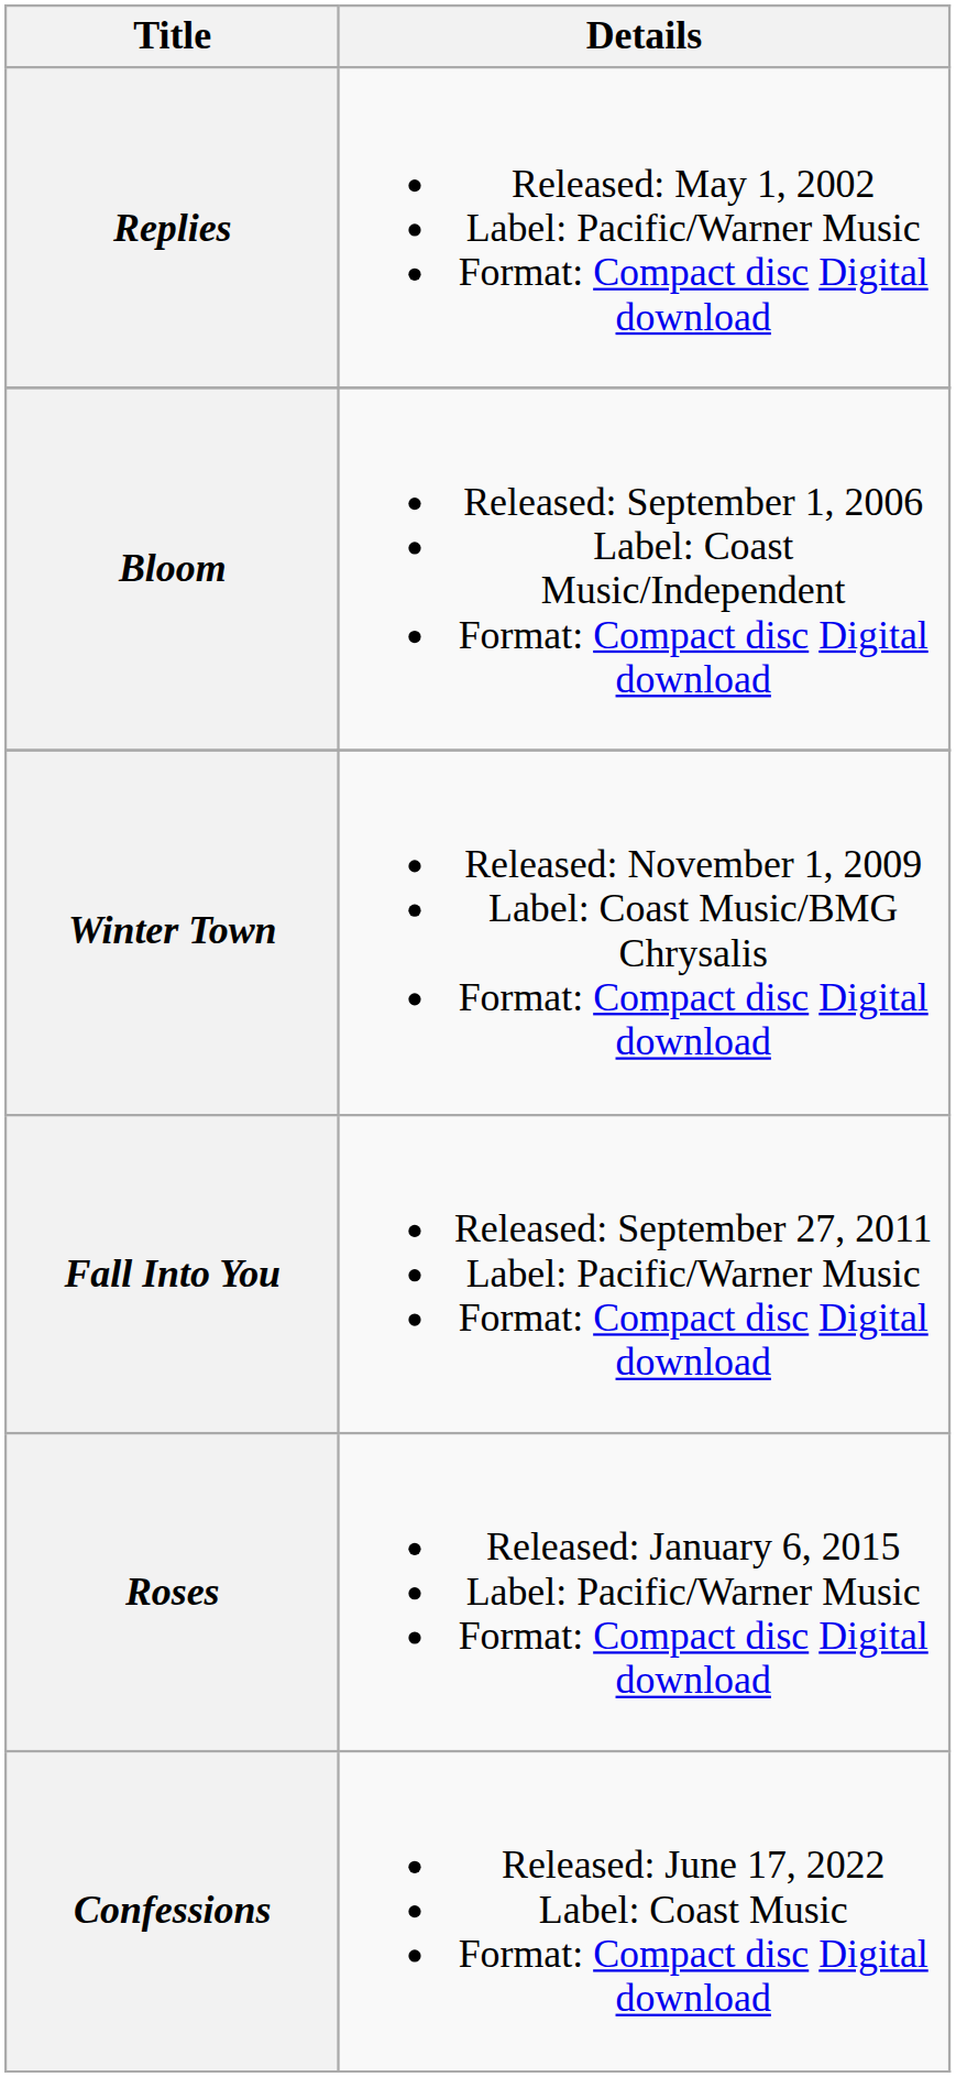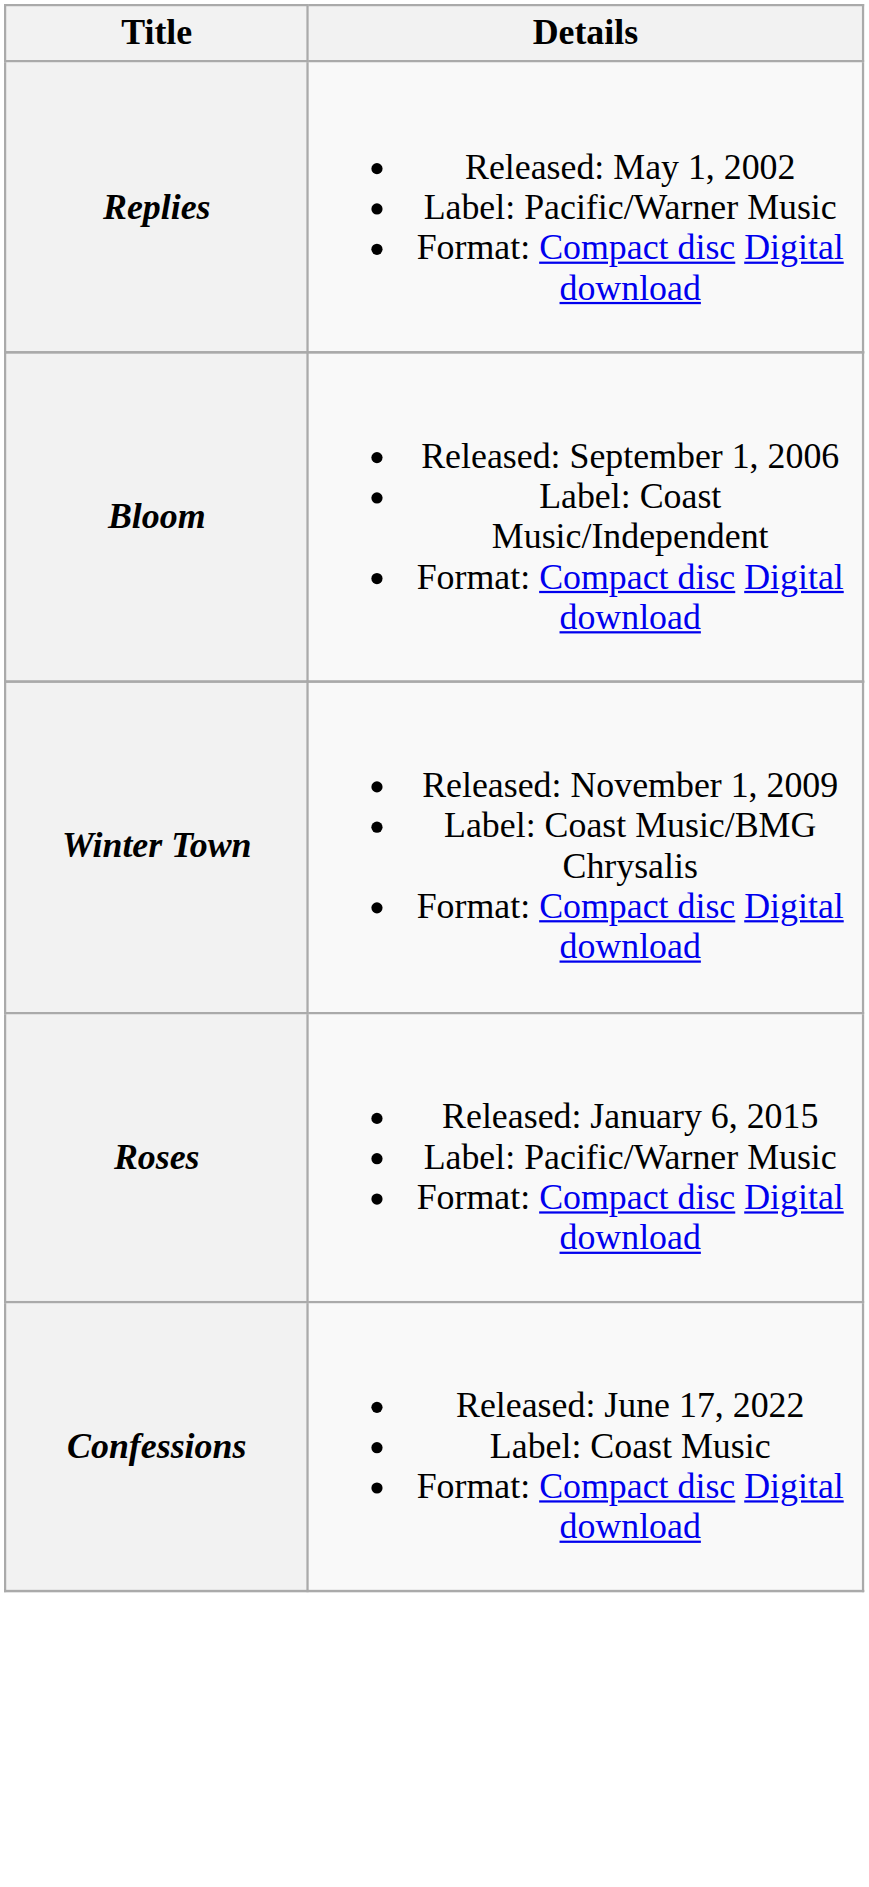- row: Fall Into You | Released: September 27, 2011 Label: Pacific/Warner Music Format: Compact disc Digital download
